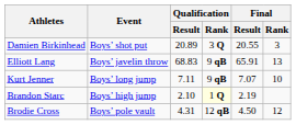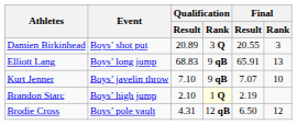Elliott Lang | Event: Boys’ javelin throw -> Boys’ long jump
Kurt Jenner | Event: Boys’ long jump -> Boys’ javelin throw
Kurt Jenner | Qualification / Result: 7.11 -> 7.10
Brodie Cross | Final / Result: 4.50 -> 6.50
